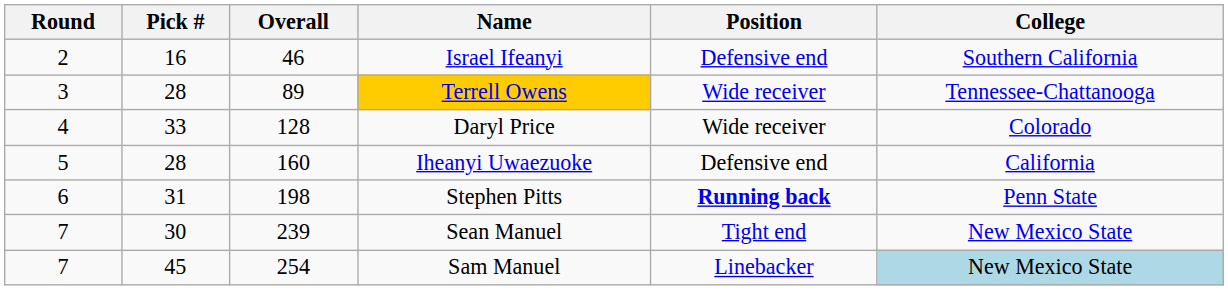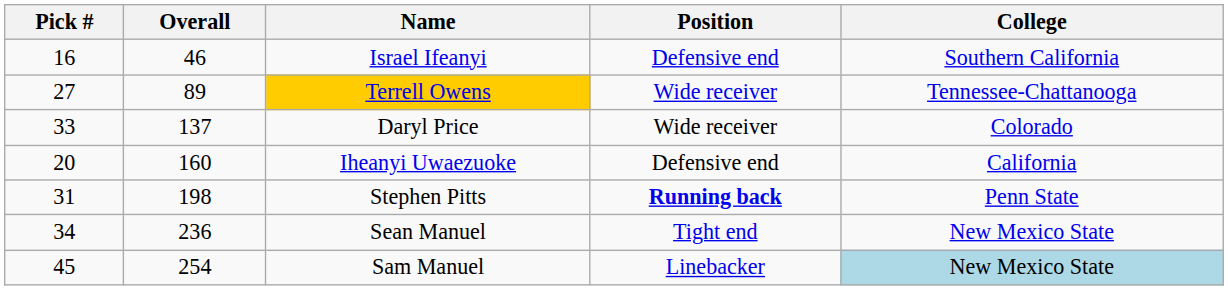- column: Round | 2 | 3 | 4 | 5 | 6 | 7 | 7
Terrell Owens | Pick #: 28 -> 27
Daryl Price | Overall: 128 -> 137
Iheanyi Uwaezuoke | Pick #: 28 -> 20
Sean Manuel | Pick #: 30 -> 34
Sean Manuel | Overall: 239 -> 236
